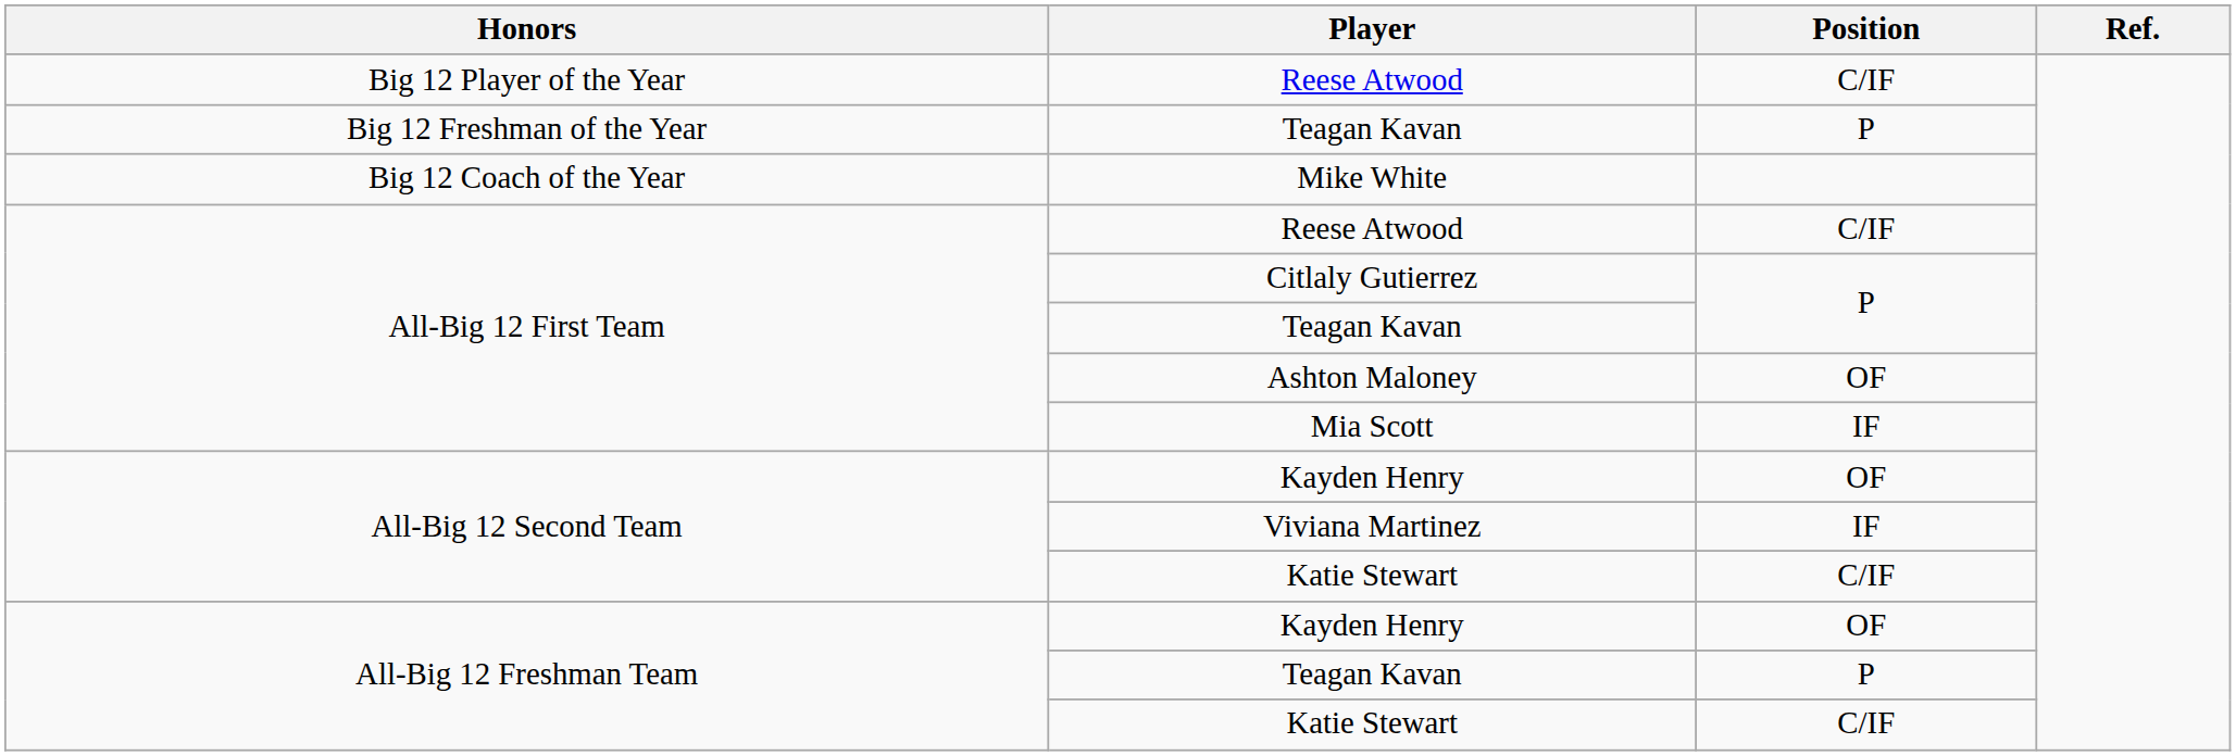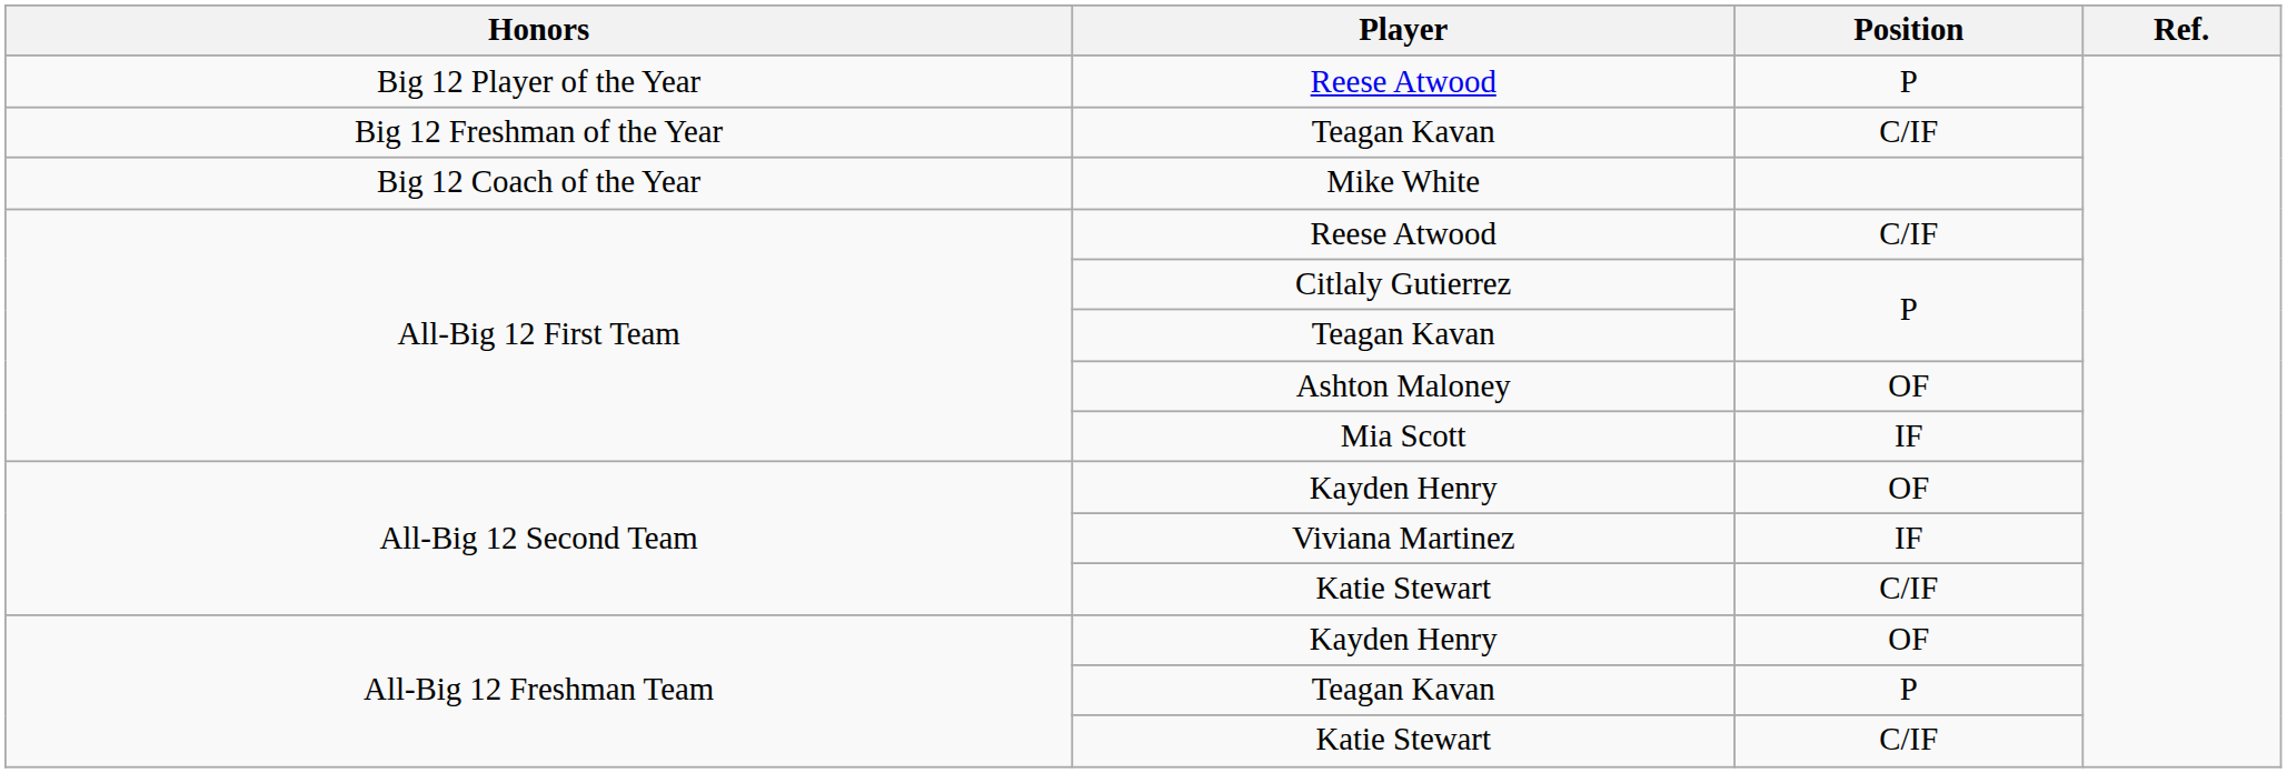Big 12 Player of the Year / Reese Atwood | Position: C/IF -> P
Big 12 Freshman of the Year / Teagan Kavan | Position: P -> C/IF
